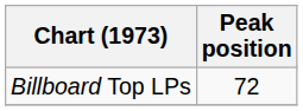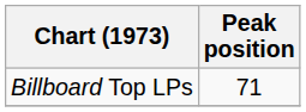Billboard Top LPs | Peak position: 72 -> 71
